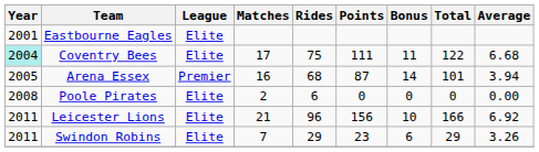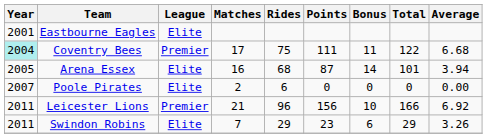Coventry Bees | League: Elite -> Premier
Arena Essex | League: Premier -> Elite
Poole Pirates | Year: 2008 -> 2007
Leicester Lions | League: Elite -> Premier
